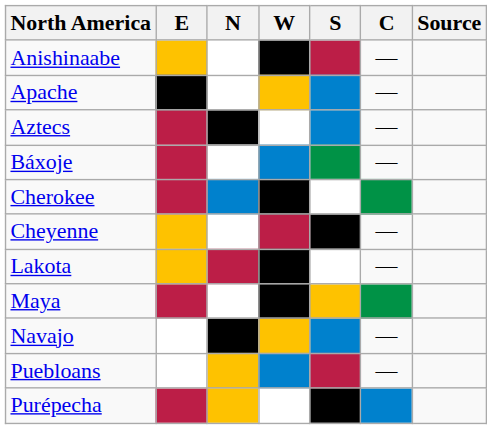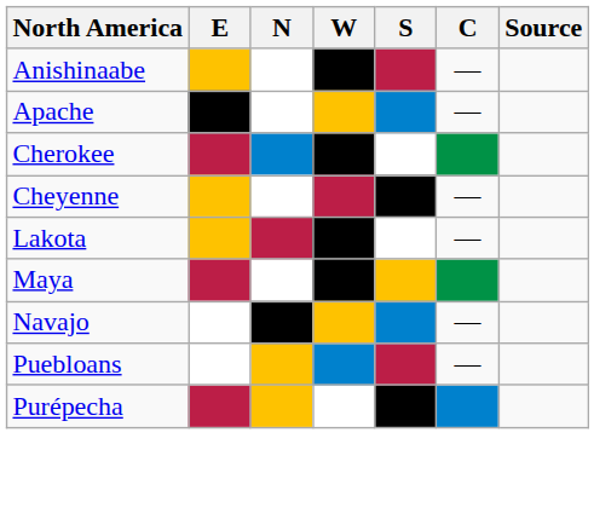- row: Aztecs | —
- row: Báxoje | —
